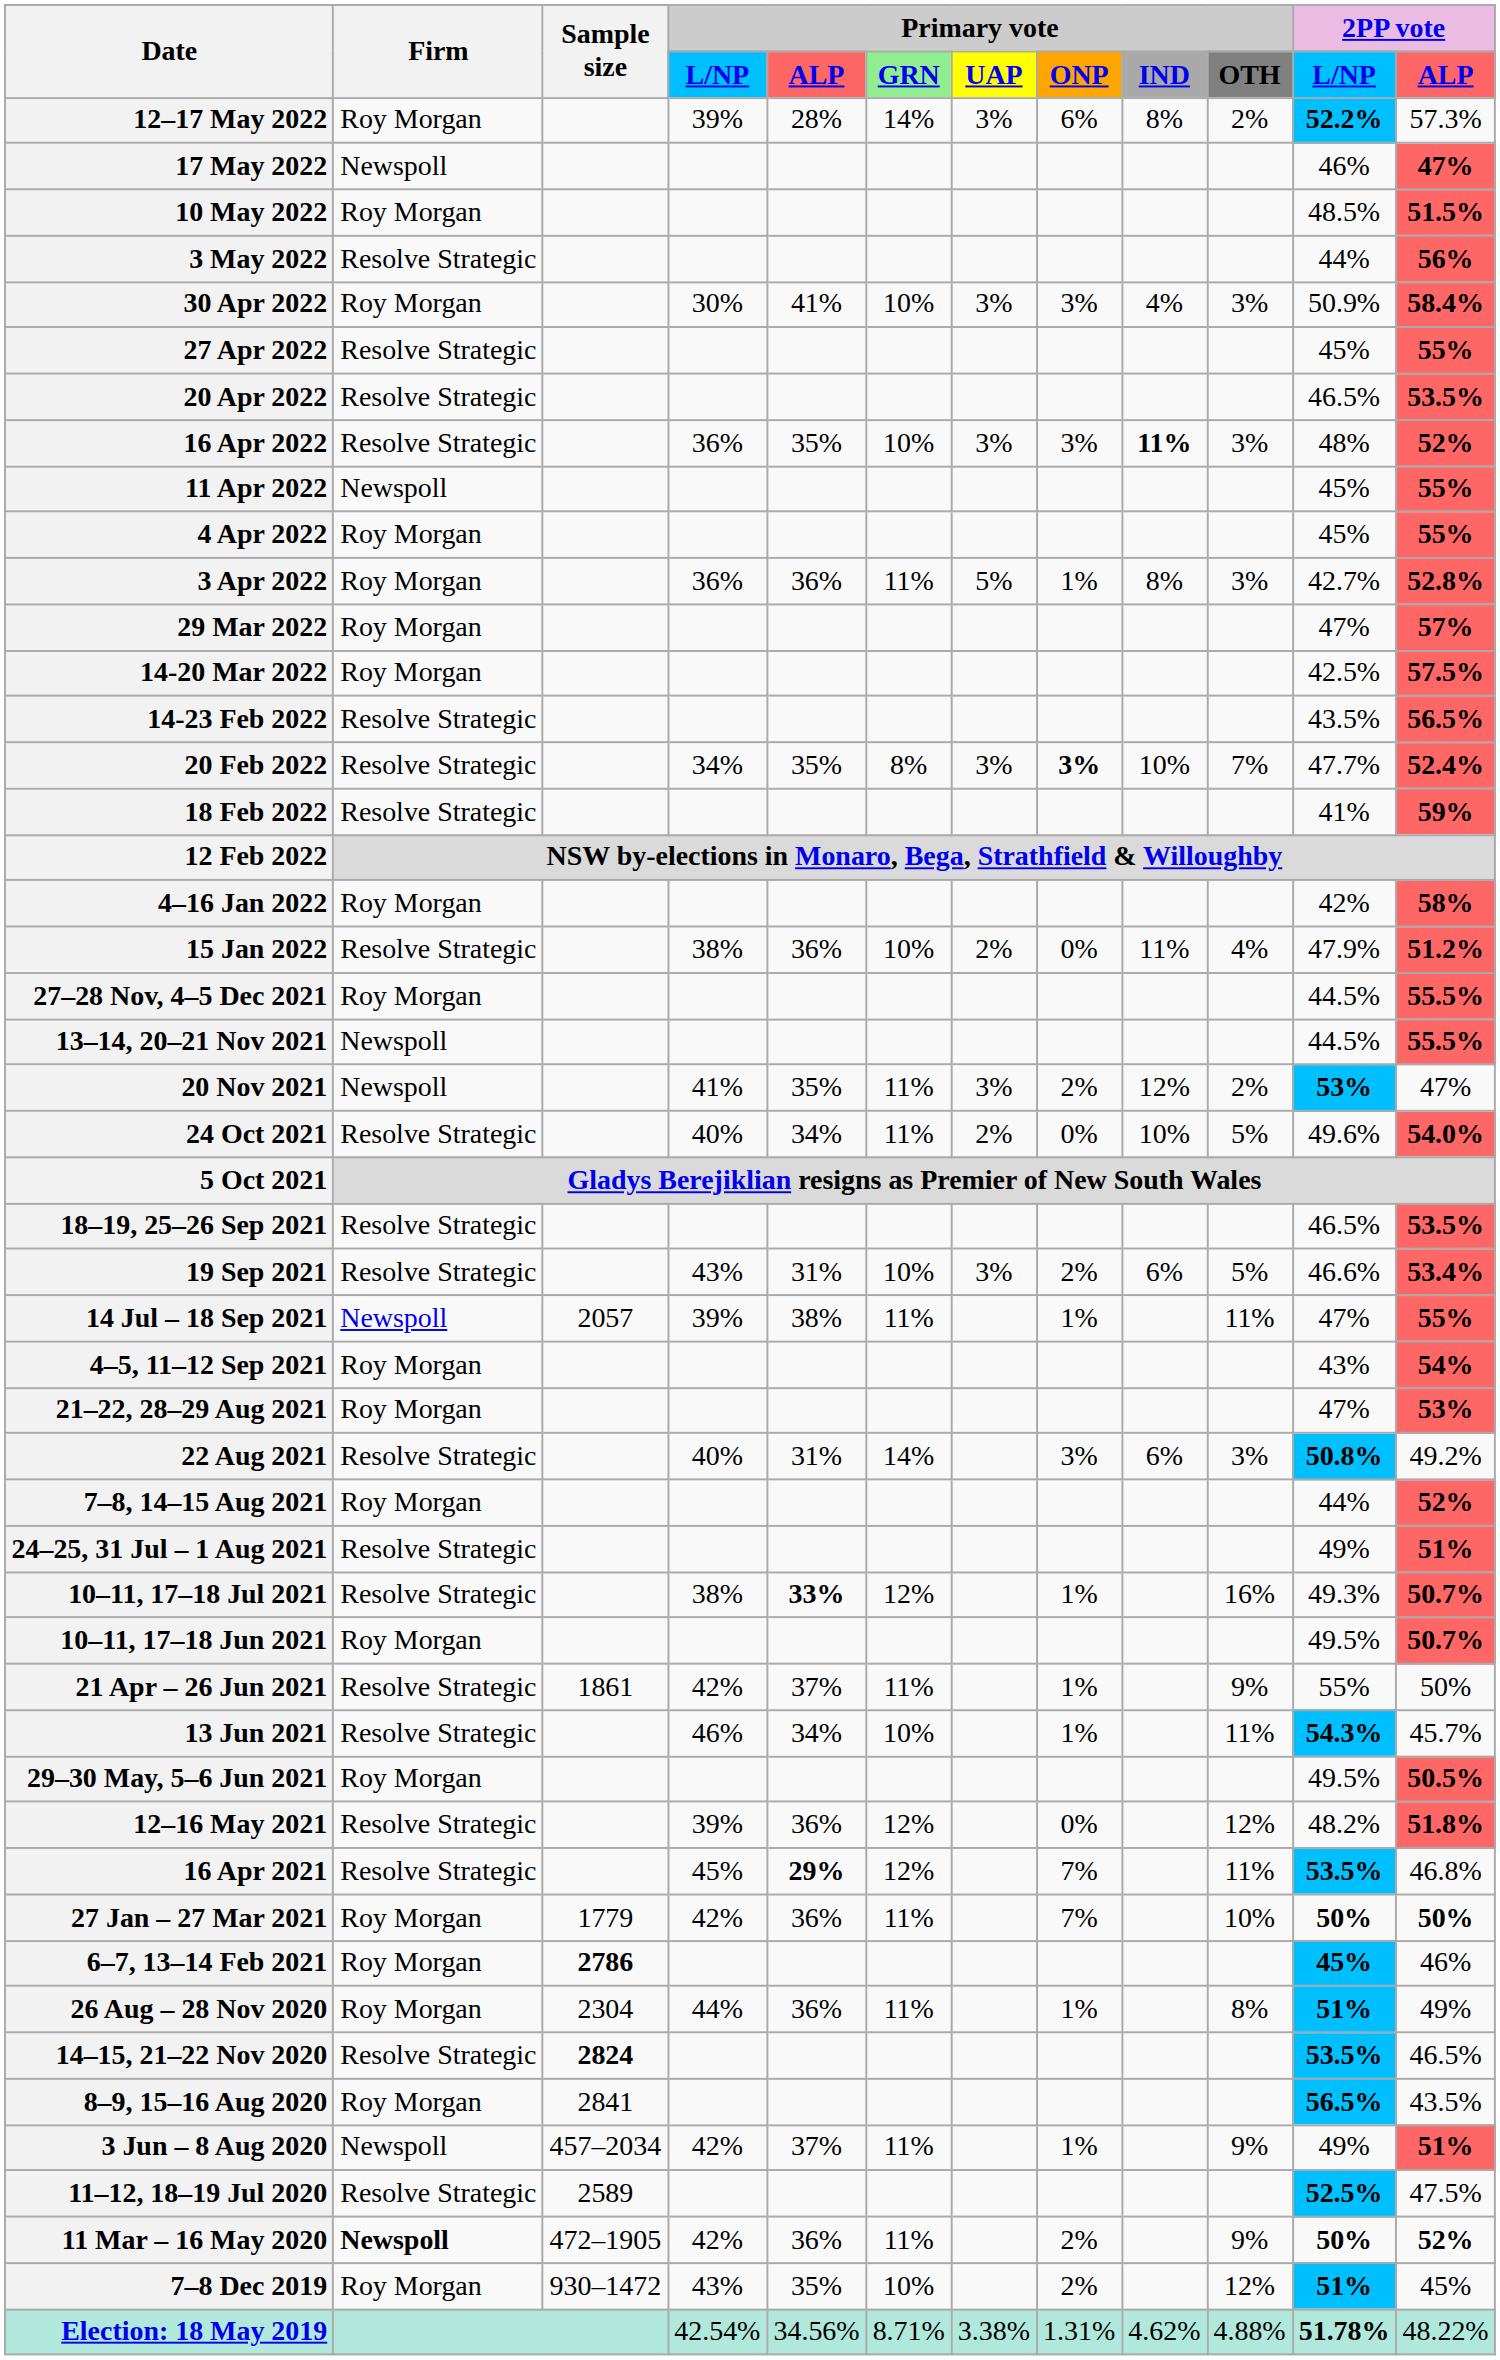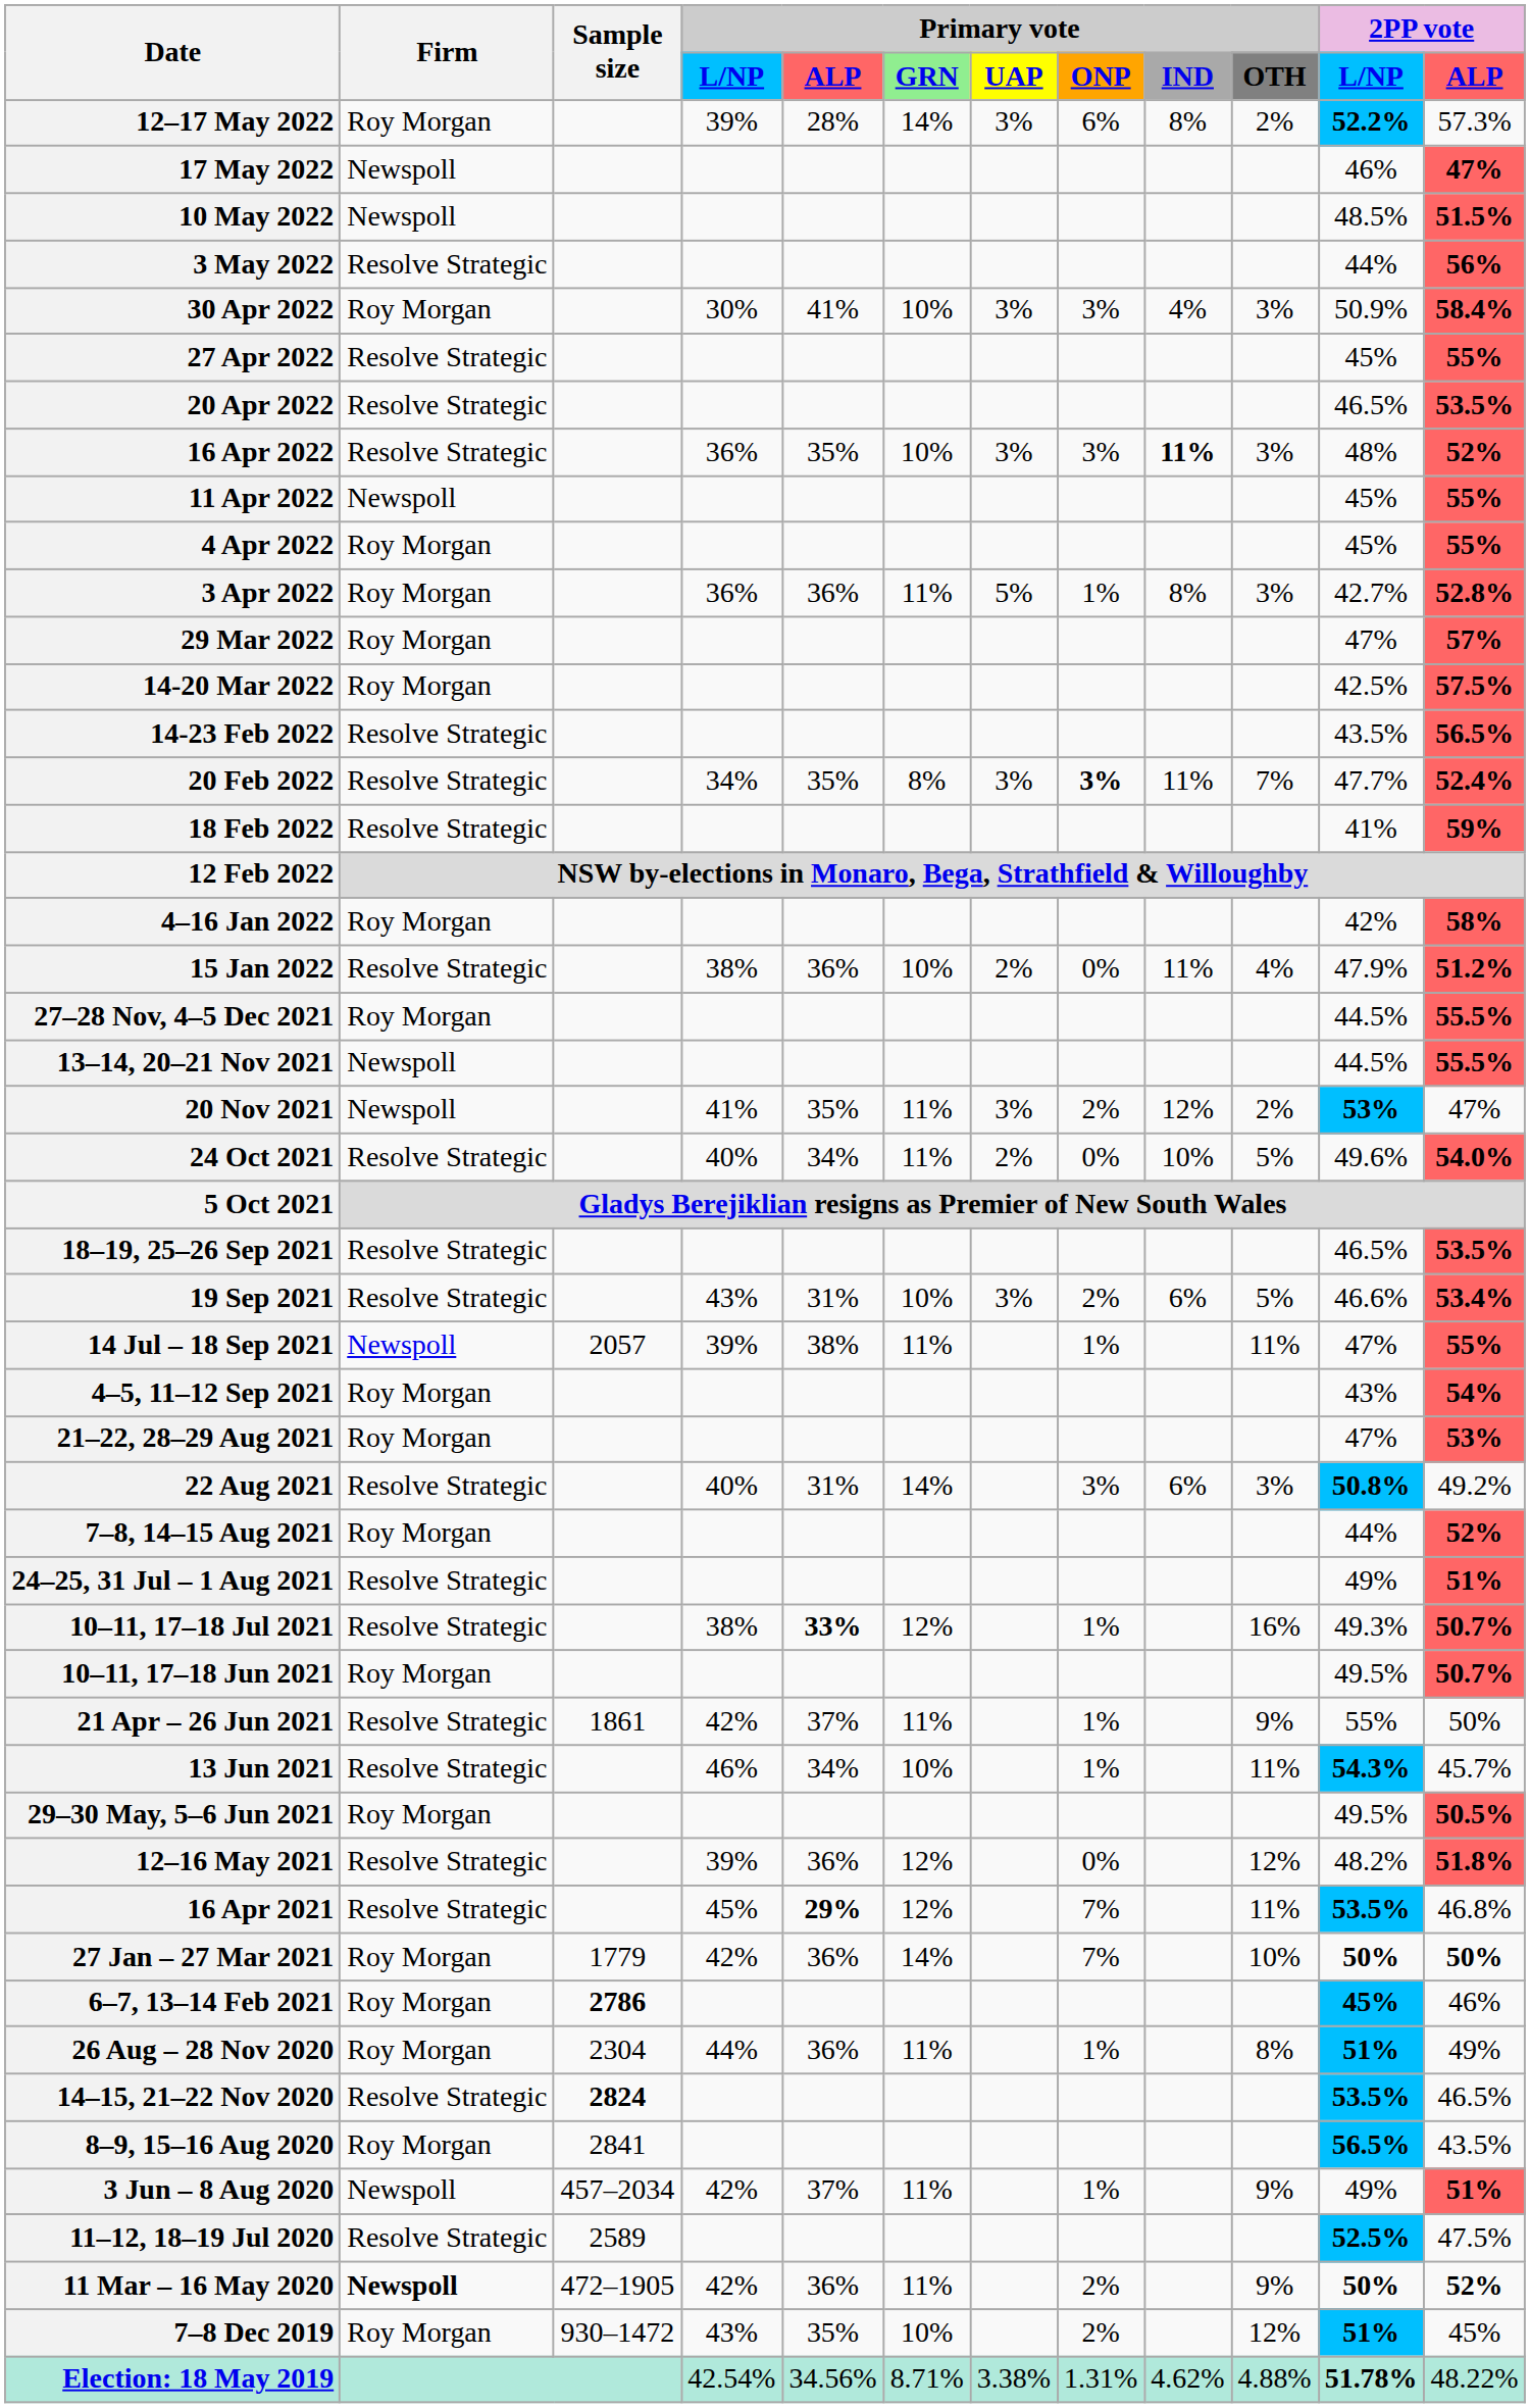10 May 2022 | Firm: Roy Morgan -> Newspoll
20 Feb 2022 | Primary vote / IND: 10% -> 11%
27 Jan – 27 Mar 2021 | Primary vote / GRN: 11% -> 14%
